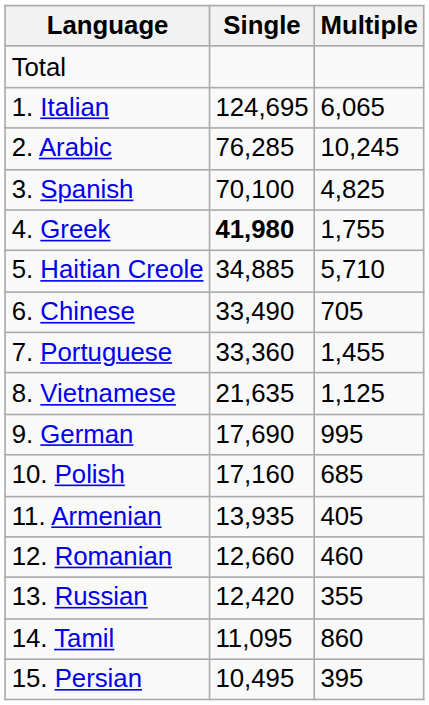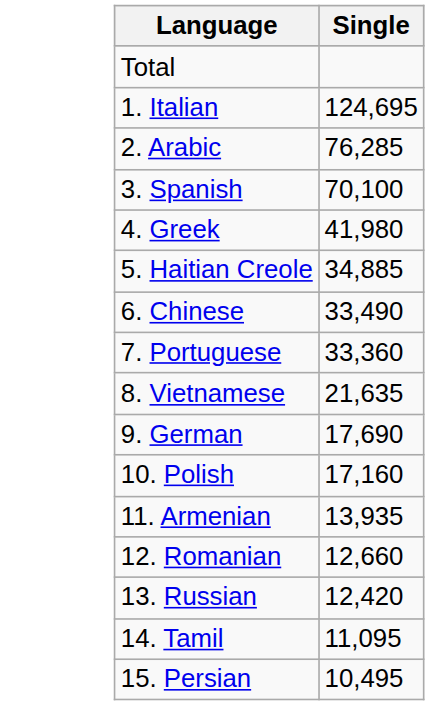- column: Multiple | 6,065 | 10,245 | 4,825 | 1,755 | 5,710 | 705 | 1,455 | 1,125 | 995 | 685 | 405 | 460 | 355 | 860 | 395
4. Greek | Single: bold -> normal
